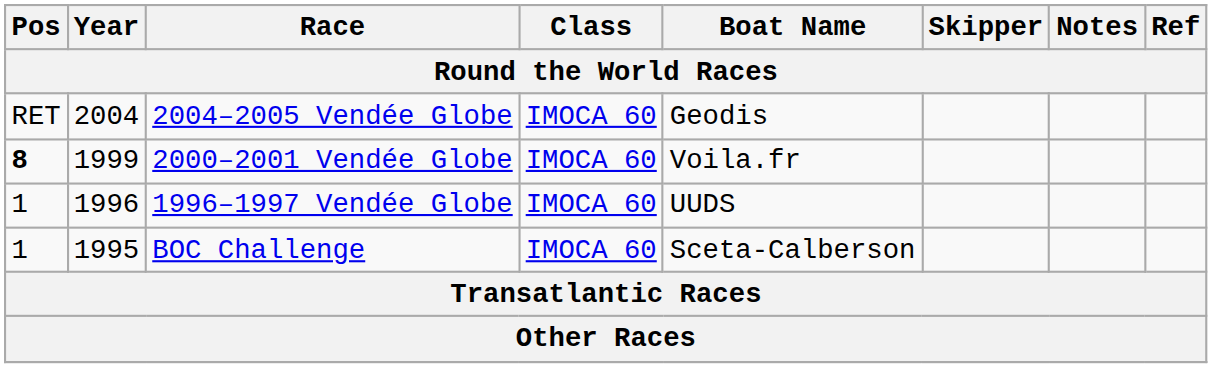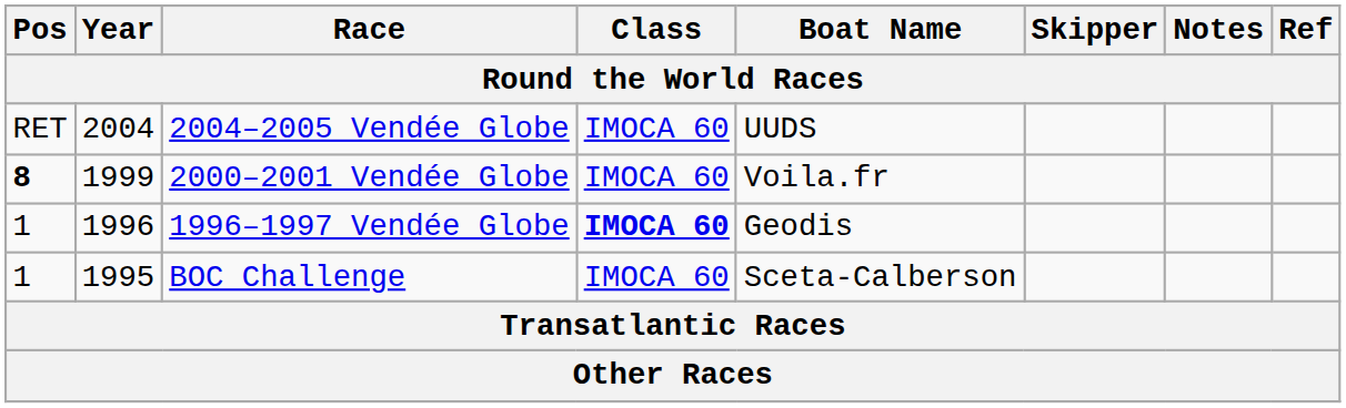2004–2005 Vendée Globe | Boat Name: Geodis -> UUDS
1996–1997 Vendée Globe | Class: normal -> bold
1996–1997 Vendée Globe | Boat Name: UUDS -> Geodis
